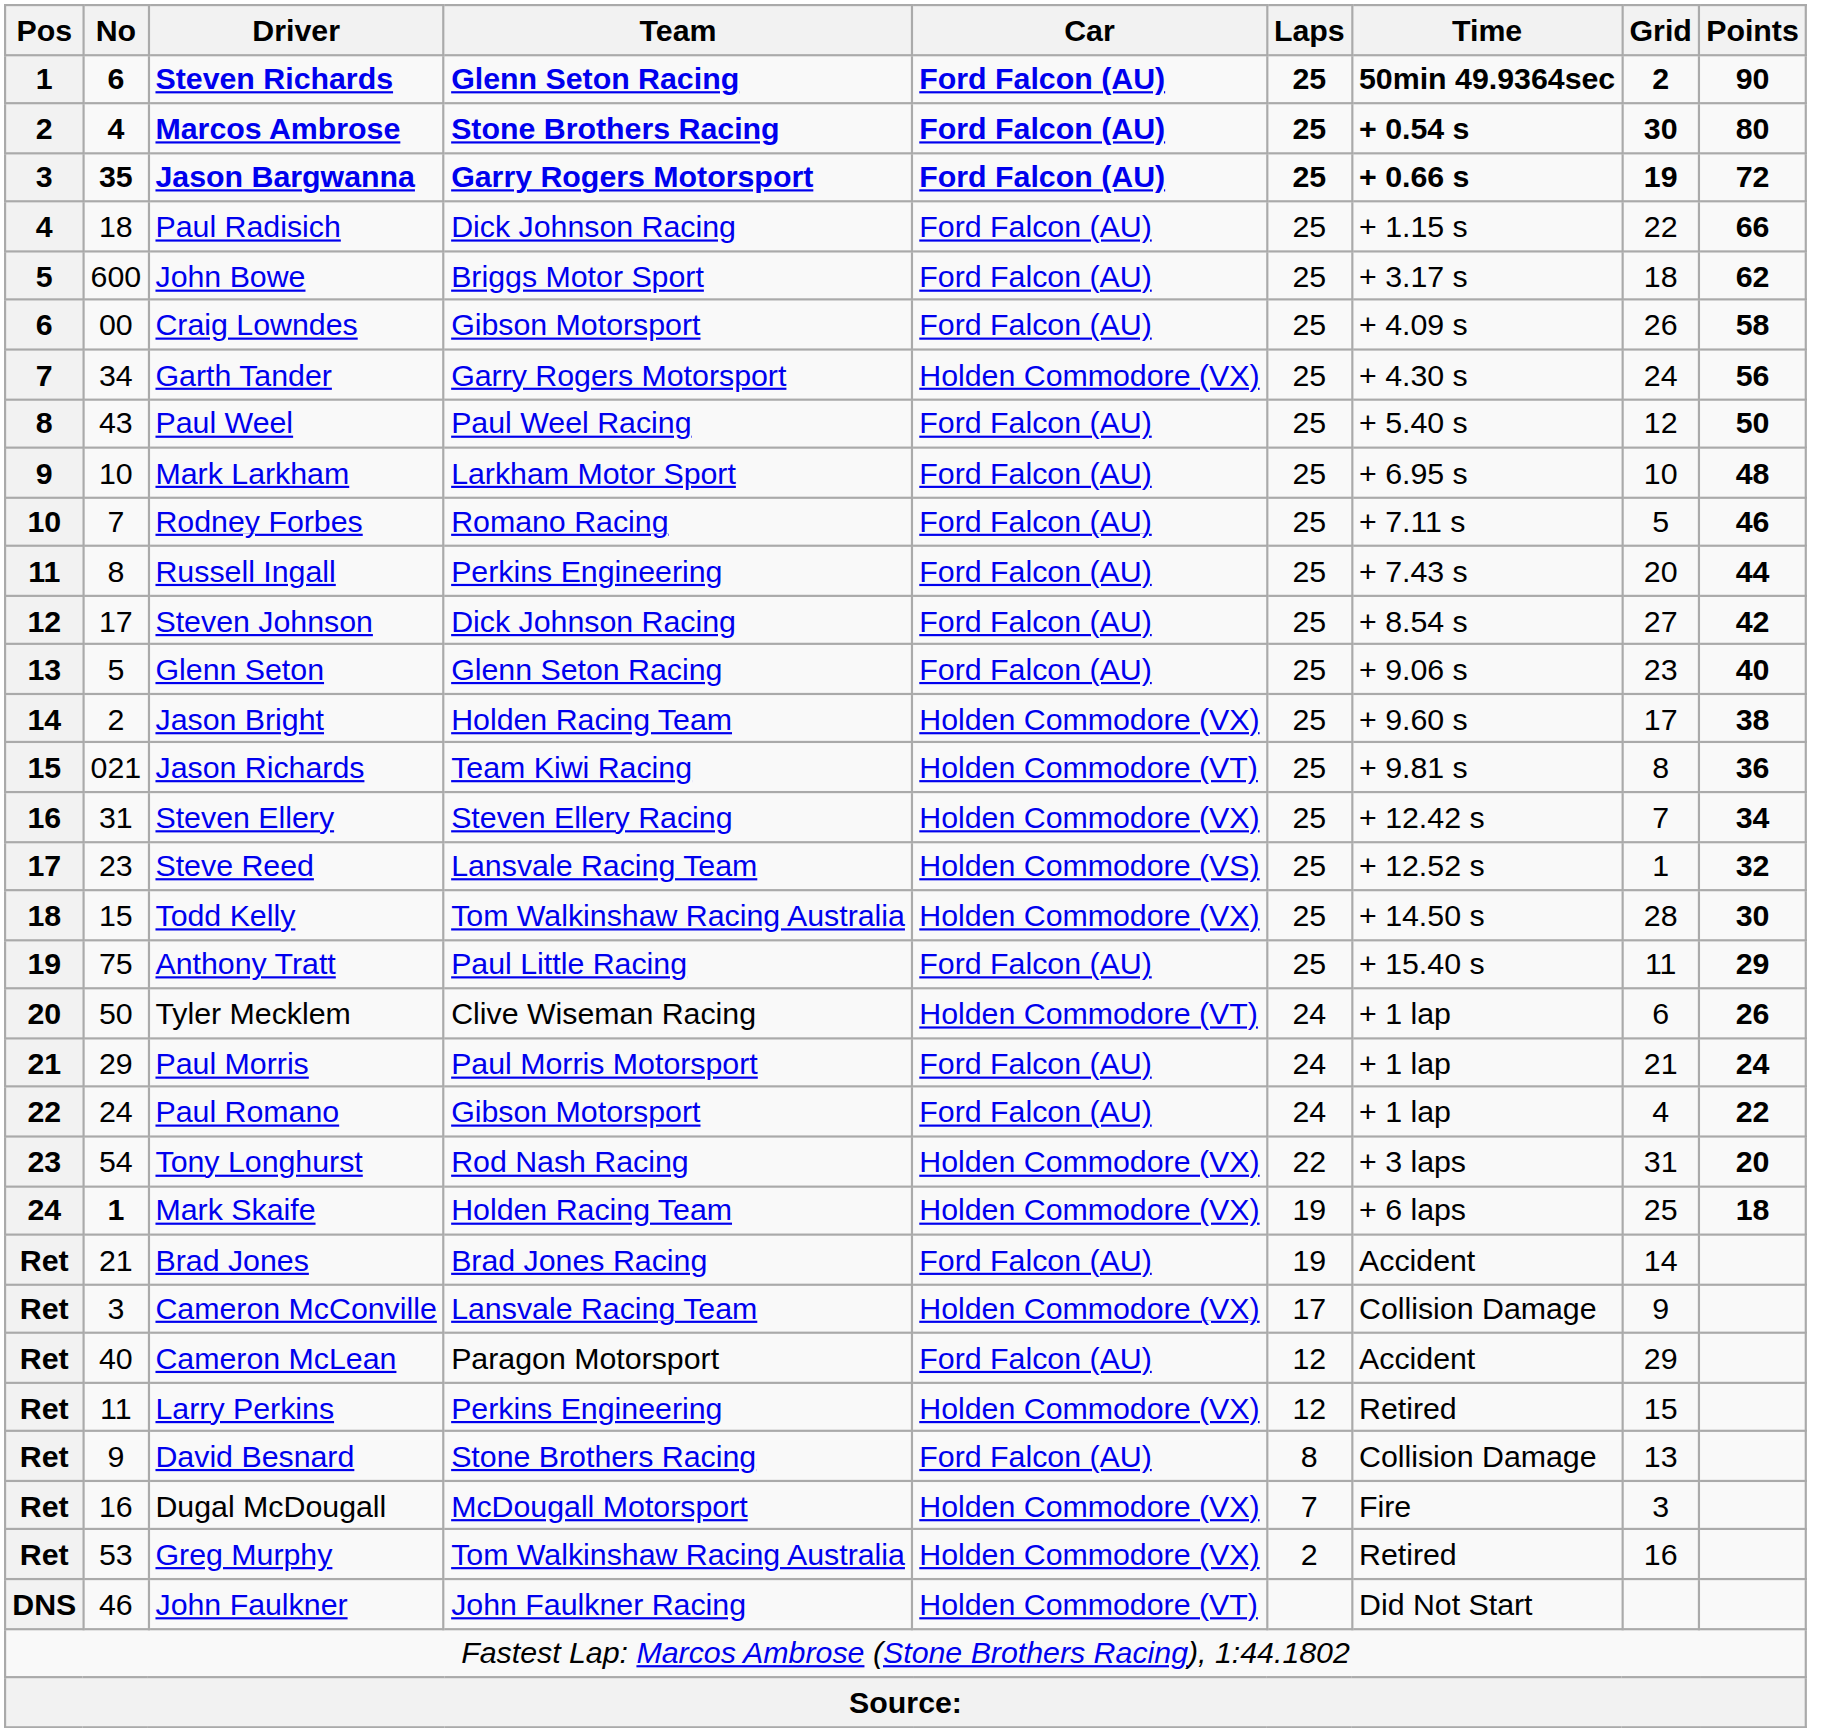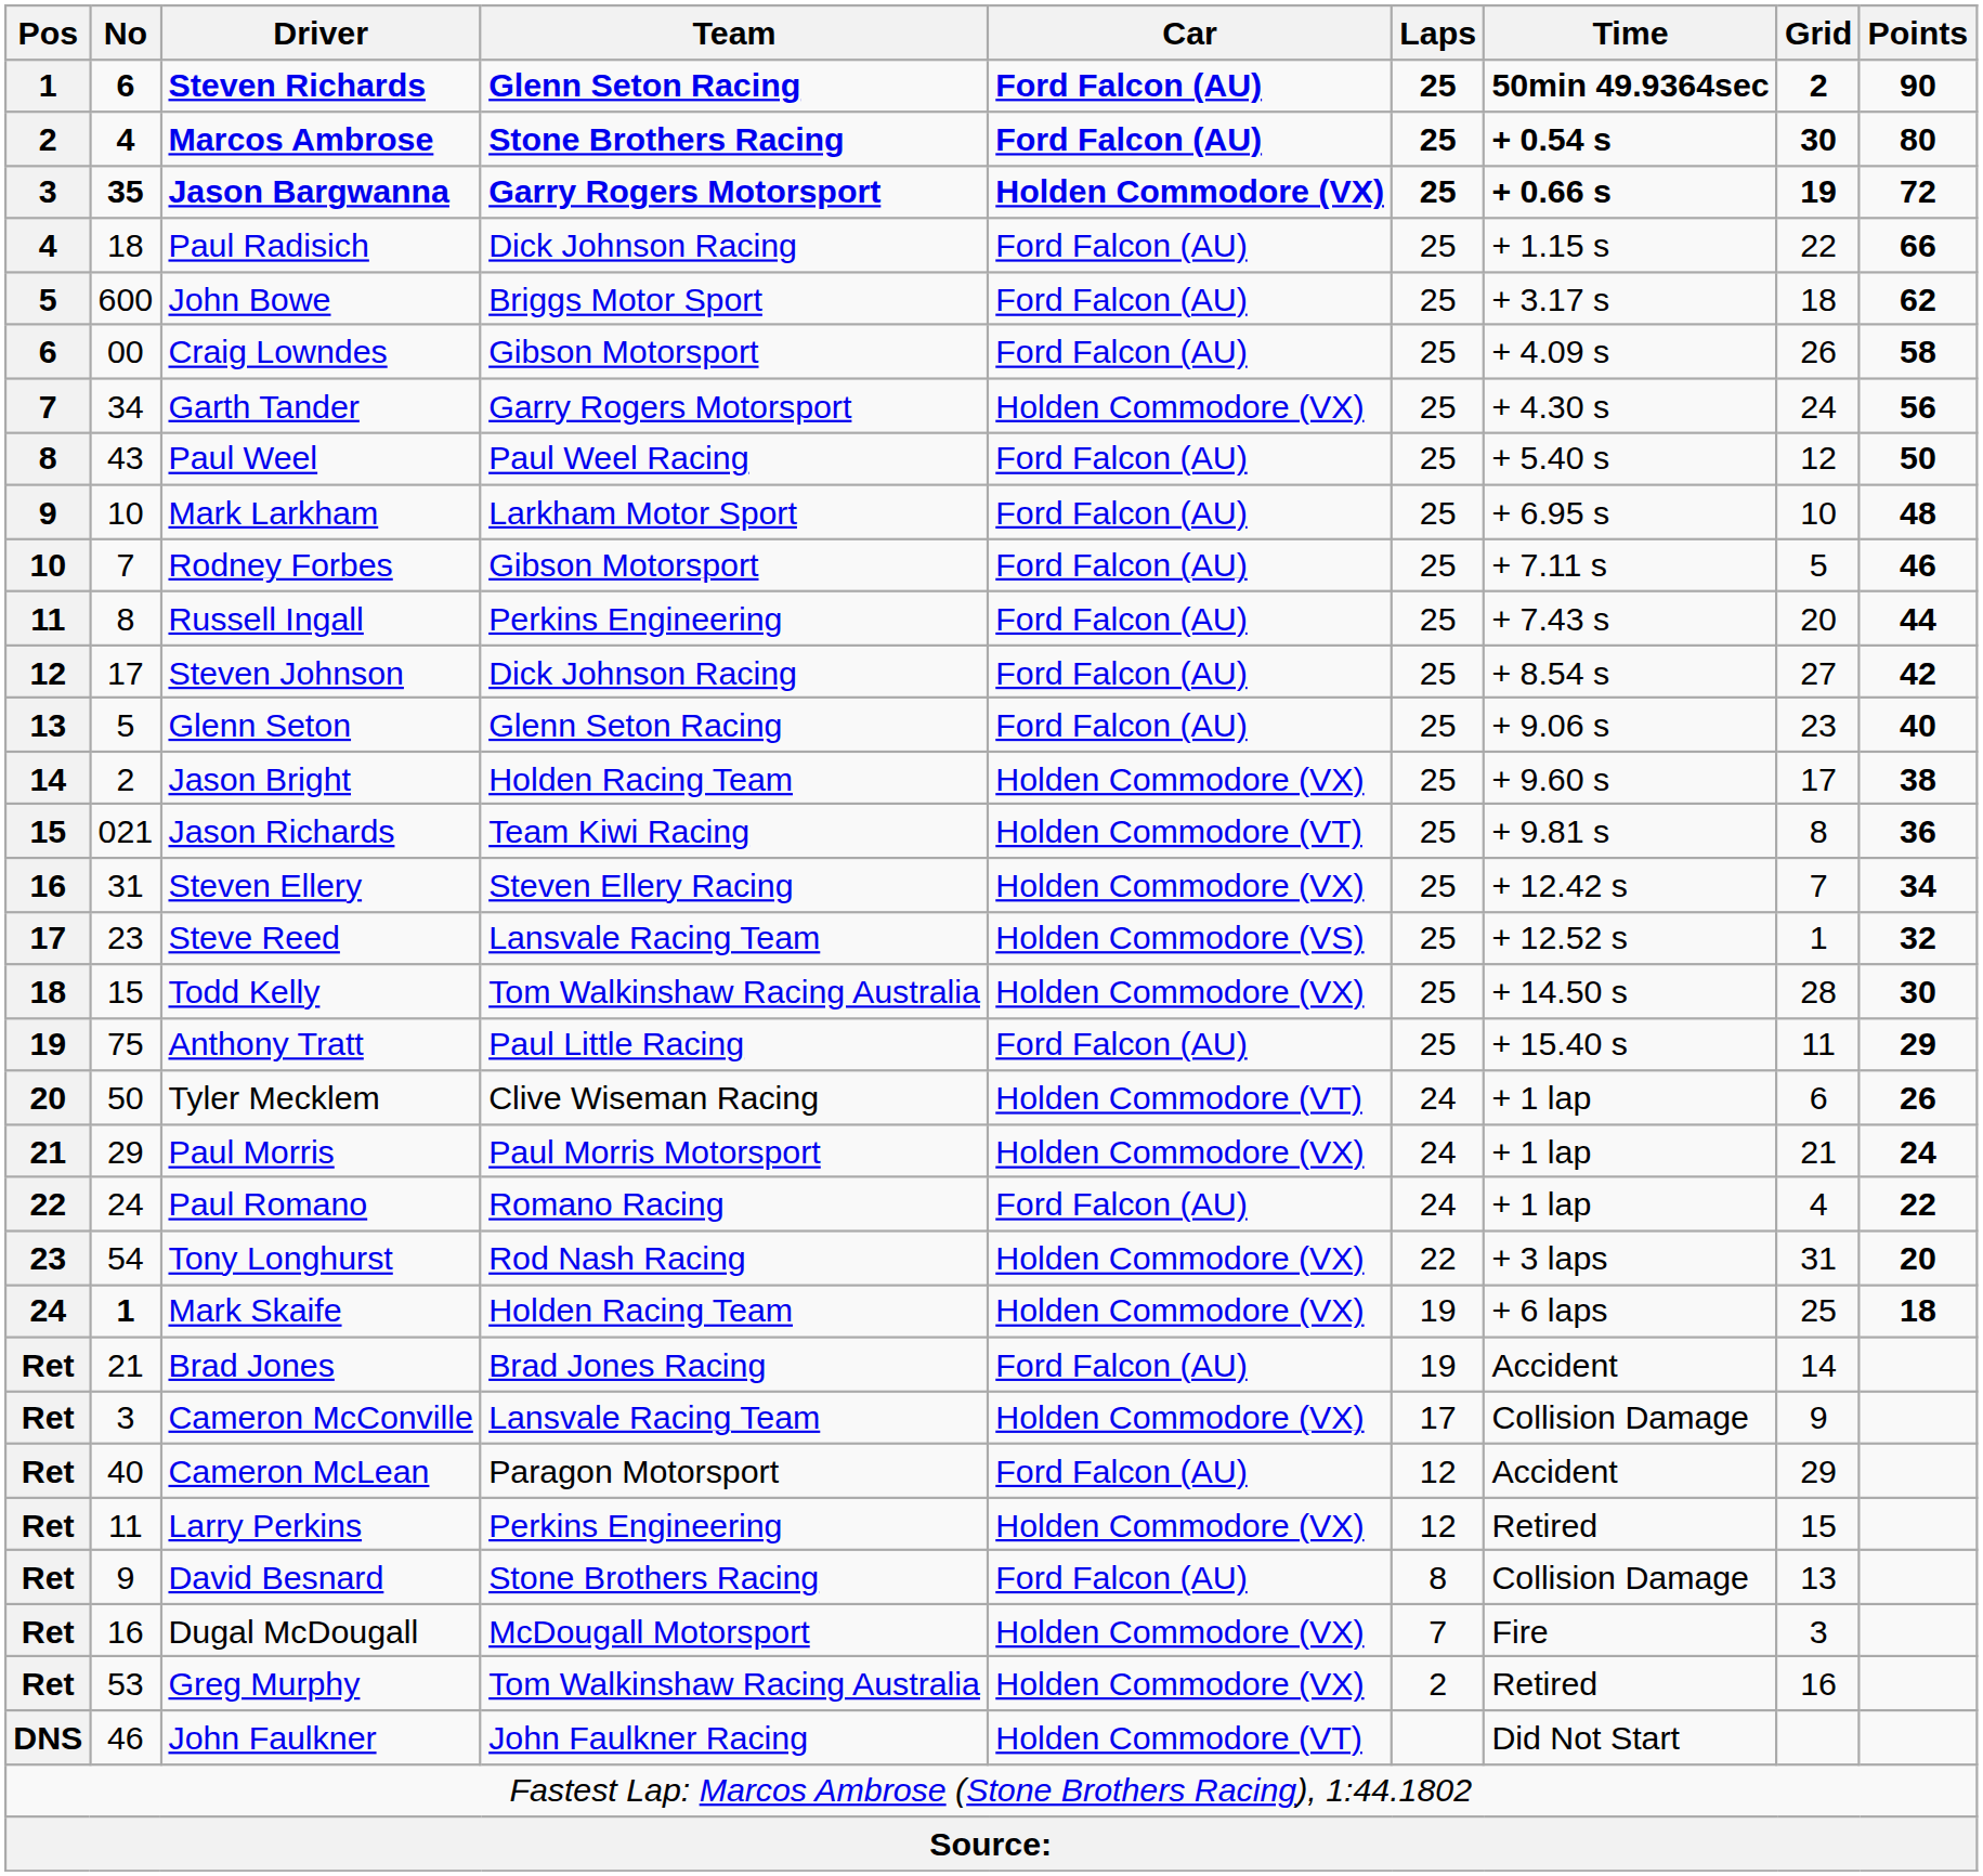Jason Bargwanna | Car: Ford Falcon (AU) -> Holden Commodore (VX)
Rodney Forbes | Team: Romano Racing -> Gibson Motorsport
Paul Morris | Car: Ford Falcon (AU) -> Holden Commodore (VX)
Paul Romano | Team: Gibson Motorsport -> Romano Racing
